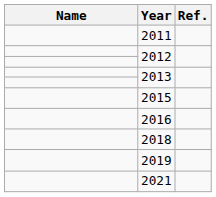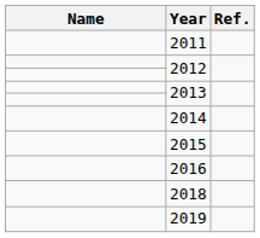+ row: 2014
- row: 2021
